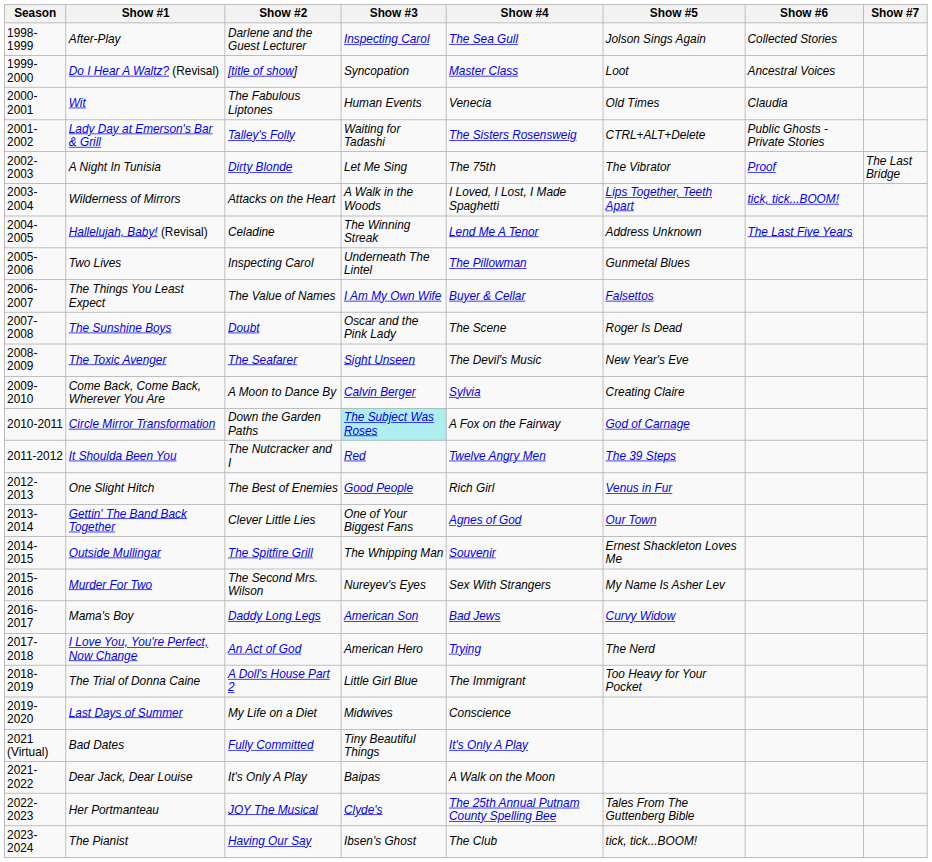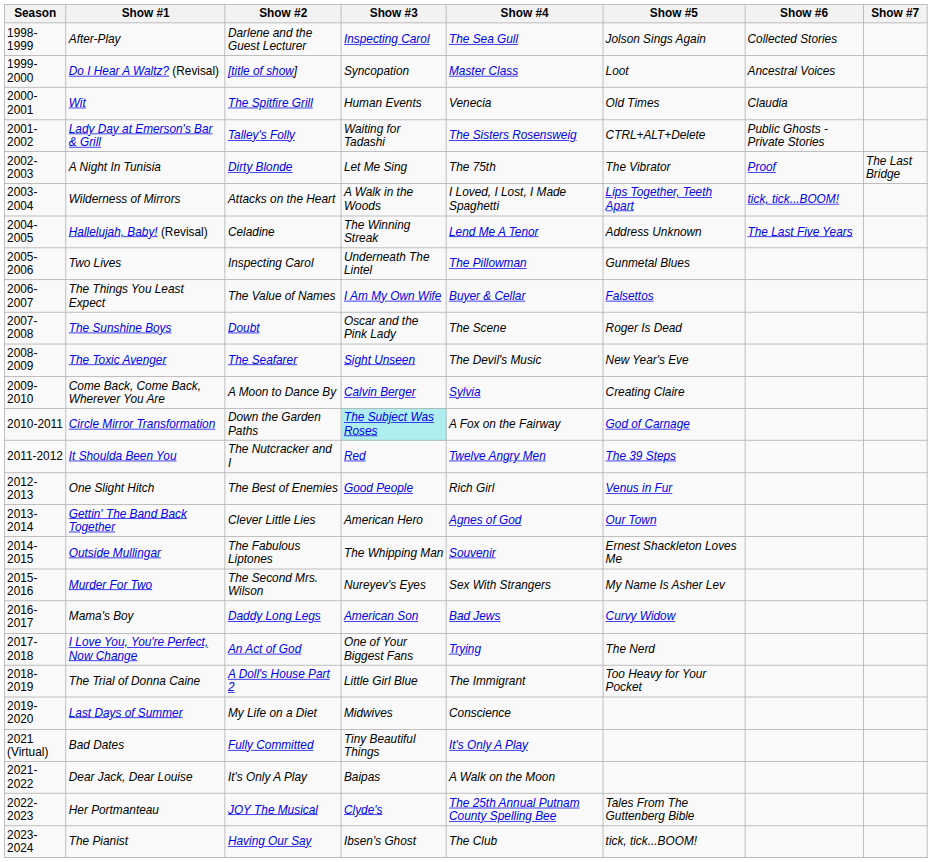Wit | Show #2: The Fabulous Liptones -> The Spitfire Grill
Gettin' The Band Back Together | Show #3: One of Your Biggest Fans -> American Hero
Outside Mullingar | Show #2: The Spitfire Grill -> The Fabulous Liptones
I Love You, You're Perfect, Now Change | Show #3: American Hero -> One of Your Biggest Fans
